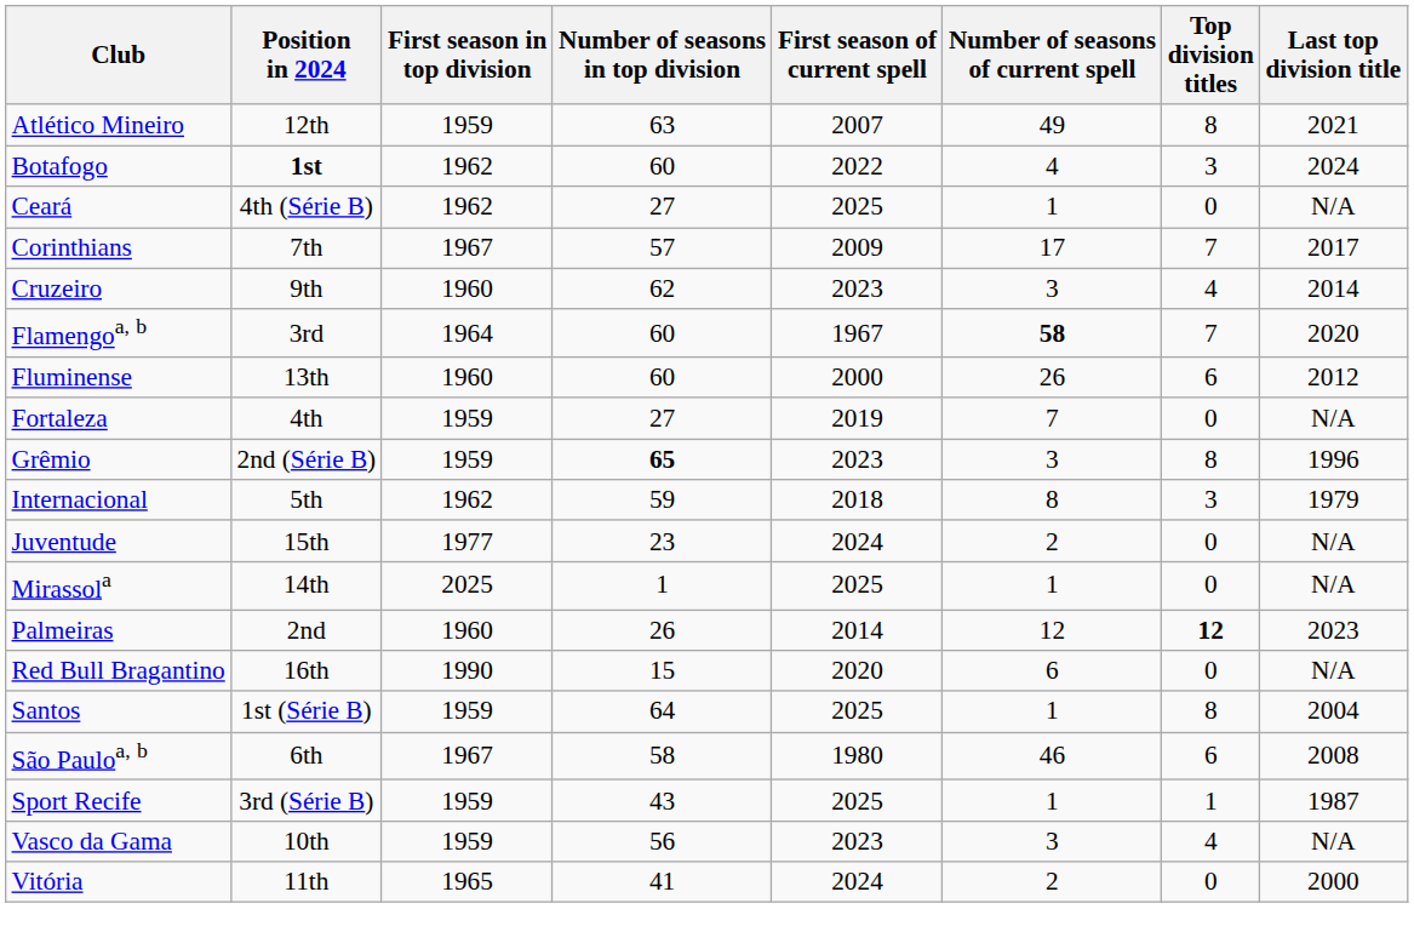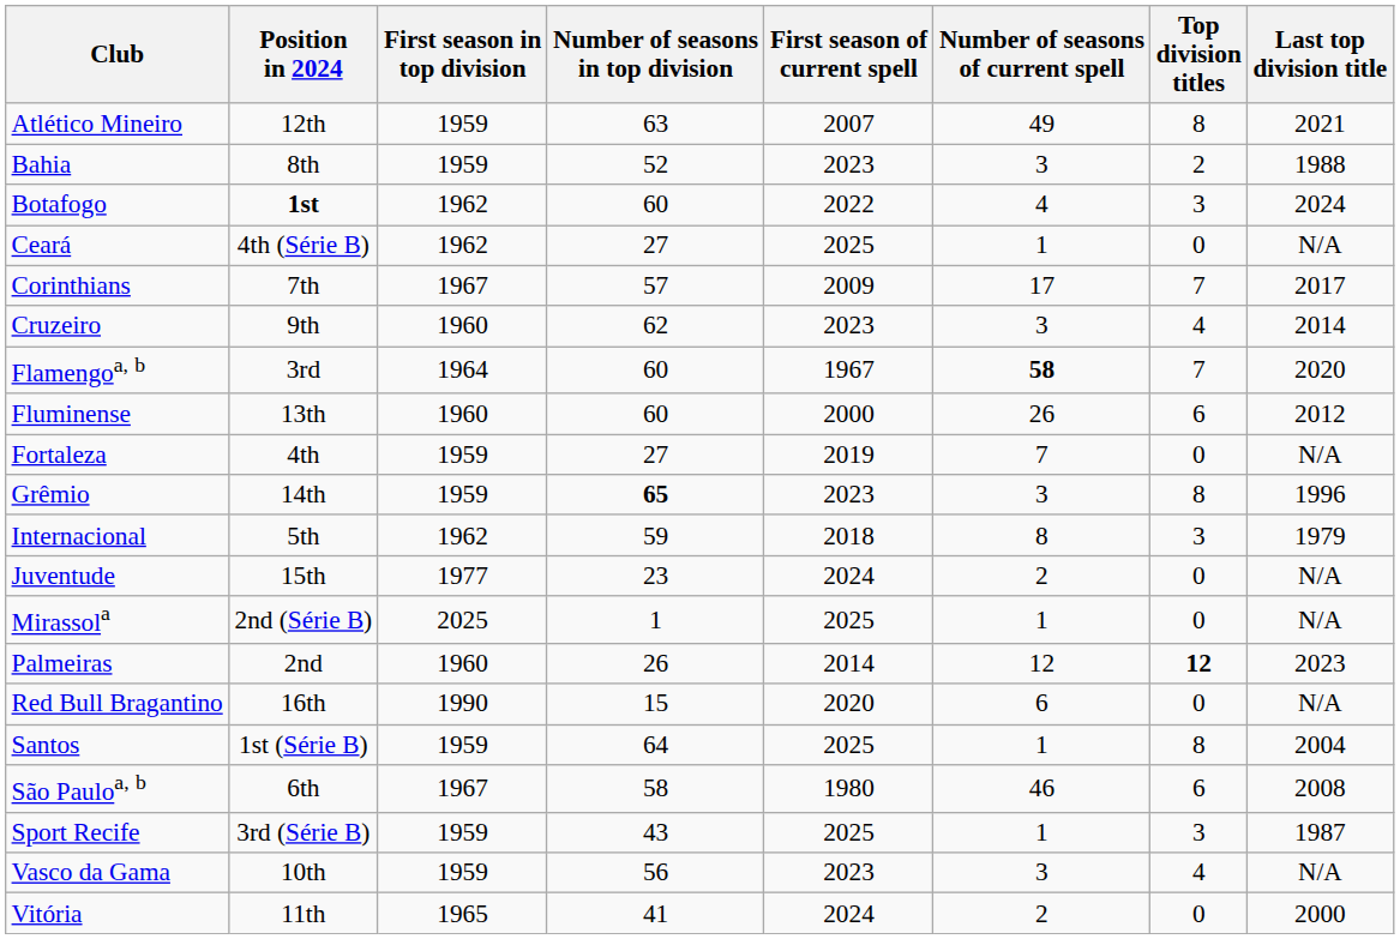+ row: Bahia | 8th | 1959 | 52 | 2023 | 3 | 2 | 1988
Grêmio | Position in 2024: 2nd (Série B) -> 14th
Mirassola | Position in 2024: 14th -> 2nd (Série B)
Sport Recife | Top division titles: 1 -> 3
